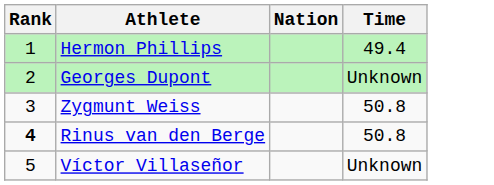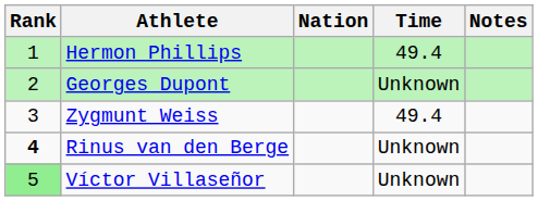+ column: Notes
Zygmunt Weiss | Time: 50.8 -> 49.4
Rinus van den Berge | Time: 50.8 -> Unknown
Víctor Villaseñor | Rank: no background -> lightgreen background
